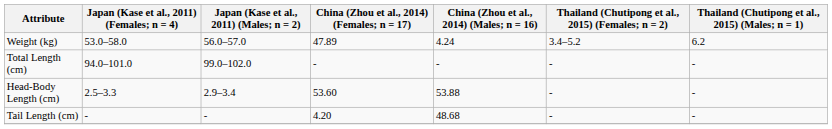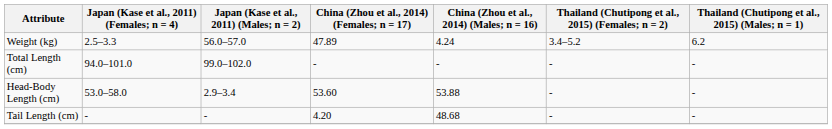Weight (kg) | Japan (Kase et al., 2011) (Females; n = 4): 53.0–58.0 -> 2.5–3.3
Head-Body Length (cm) | Japan (Kase et al., 2011) (Females; n = 4): 2.5–3.3 -> 53.0–58.0
